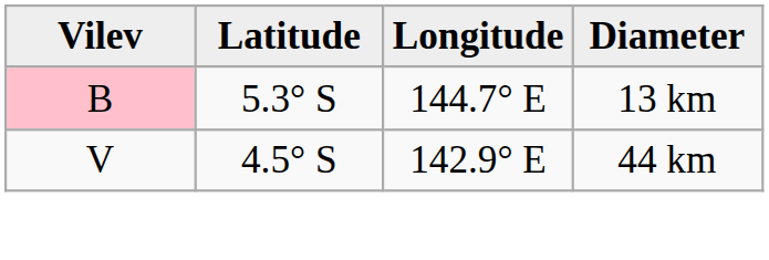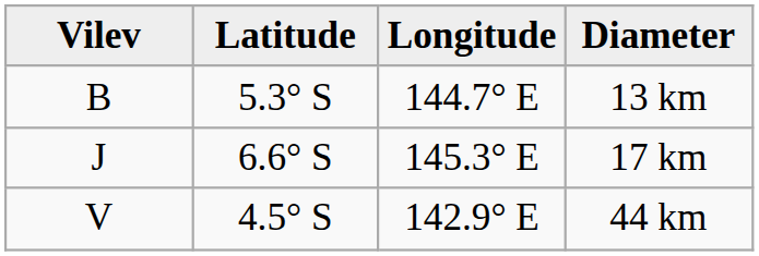13 km | Vilev: pink background -> no background
+ row: J | 6.6° S | 145.3° E | 17 km
